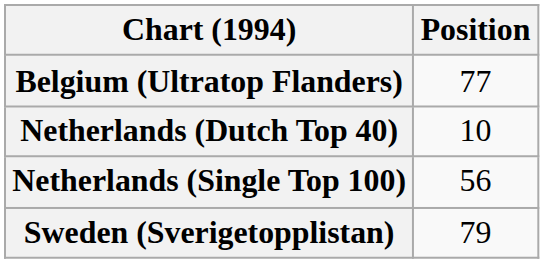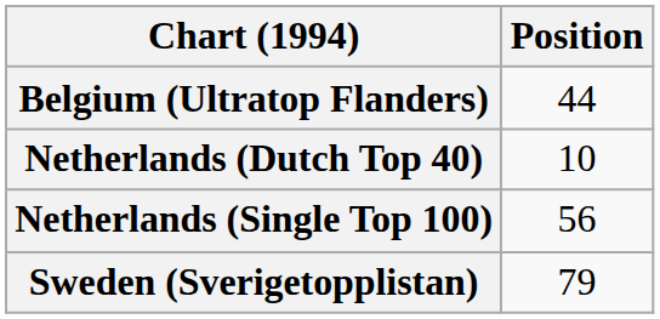Belgium (Ultratop Flanders) | Position: 77 -> 44
